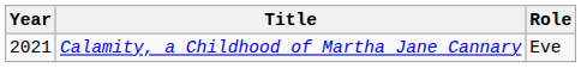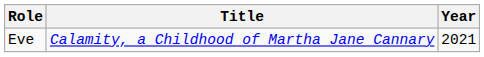columns swapped: Year <-> Role
